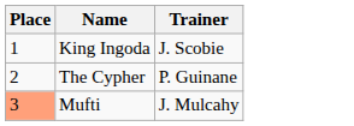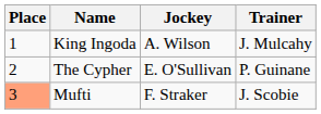+ column: Jockey | A. Wilson | E. O'Sullivan | F. Straker
King Ingoda | Trainer: J. Scobie -> J. Mulcahy
Mufti | Trainer: J. Mulcahy -> J. Scobie
